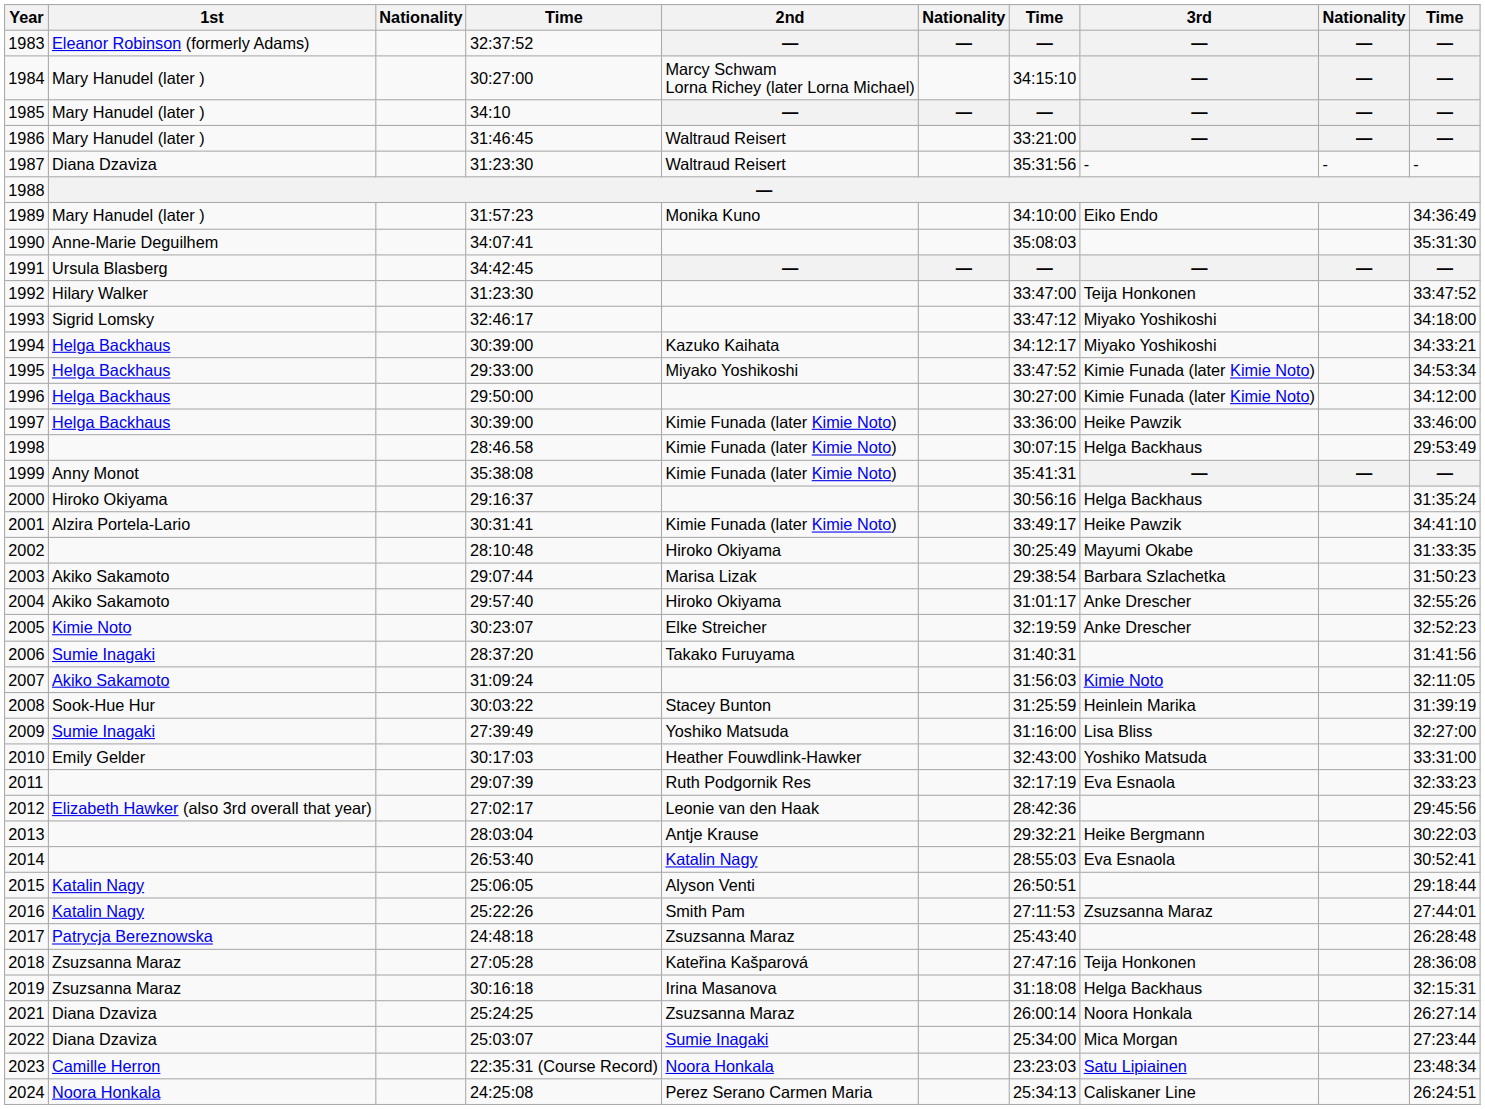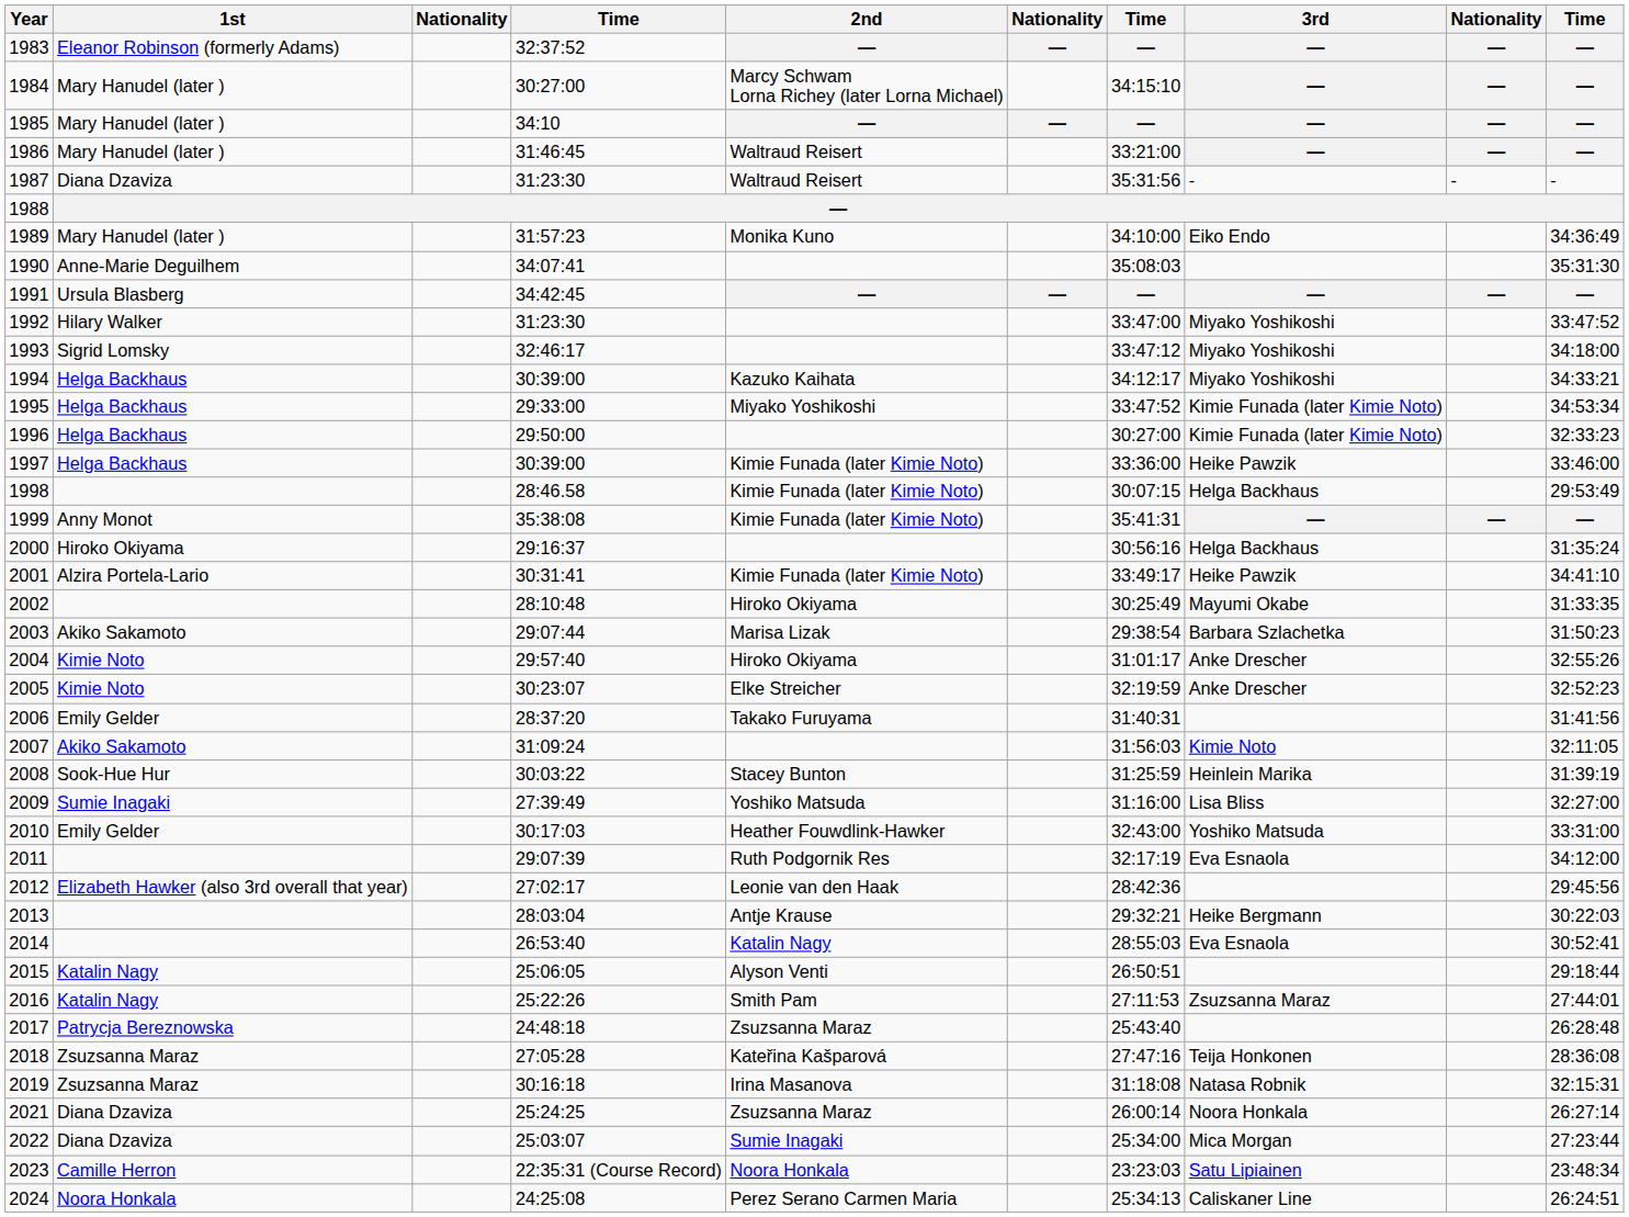1992 | 3rd: Teija Honkonen -> Miyako Yoshikoshi
1996 | column 10: 34:12:00 -> 32:33:23
2004 | 1st: Akiko Sakamoto -> Kimie Noto
2006 | 1st: Sumie Inagaki -> Emily Gelder
2011 | column 10: 32:33:23 -> 34:12:00
2019 | 3rd: Helga Backhaus -> Natasa Robnik
